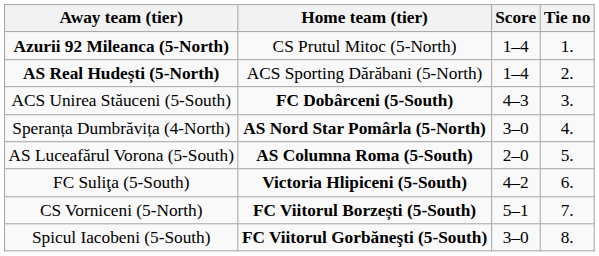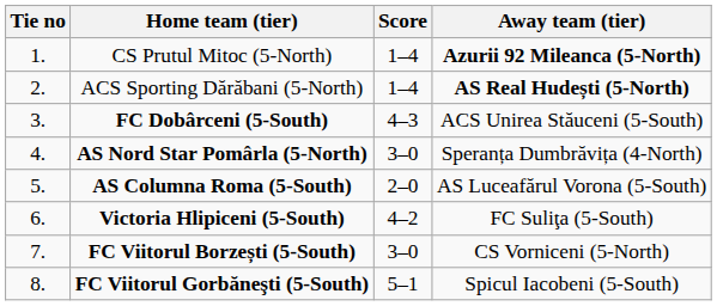columns swapped: Tie no <-> Away team (tier)
FC Viitorul Borzești (5-South) | Score: 5–1 -> 3–0
FC Viitorul Gorbăneşti (5-South) | Score: 3–0 -> 5–1
